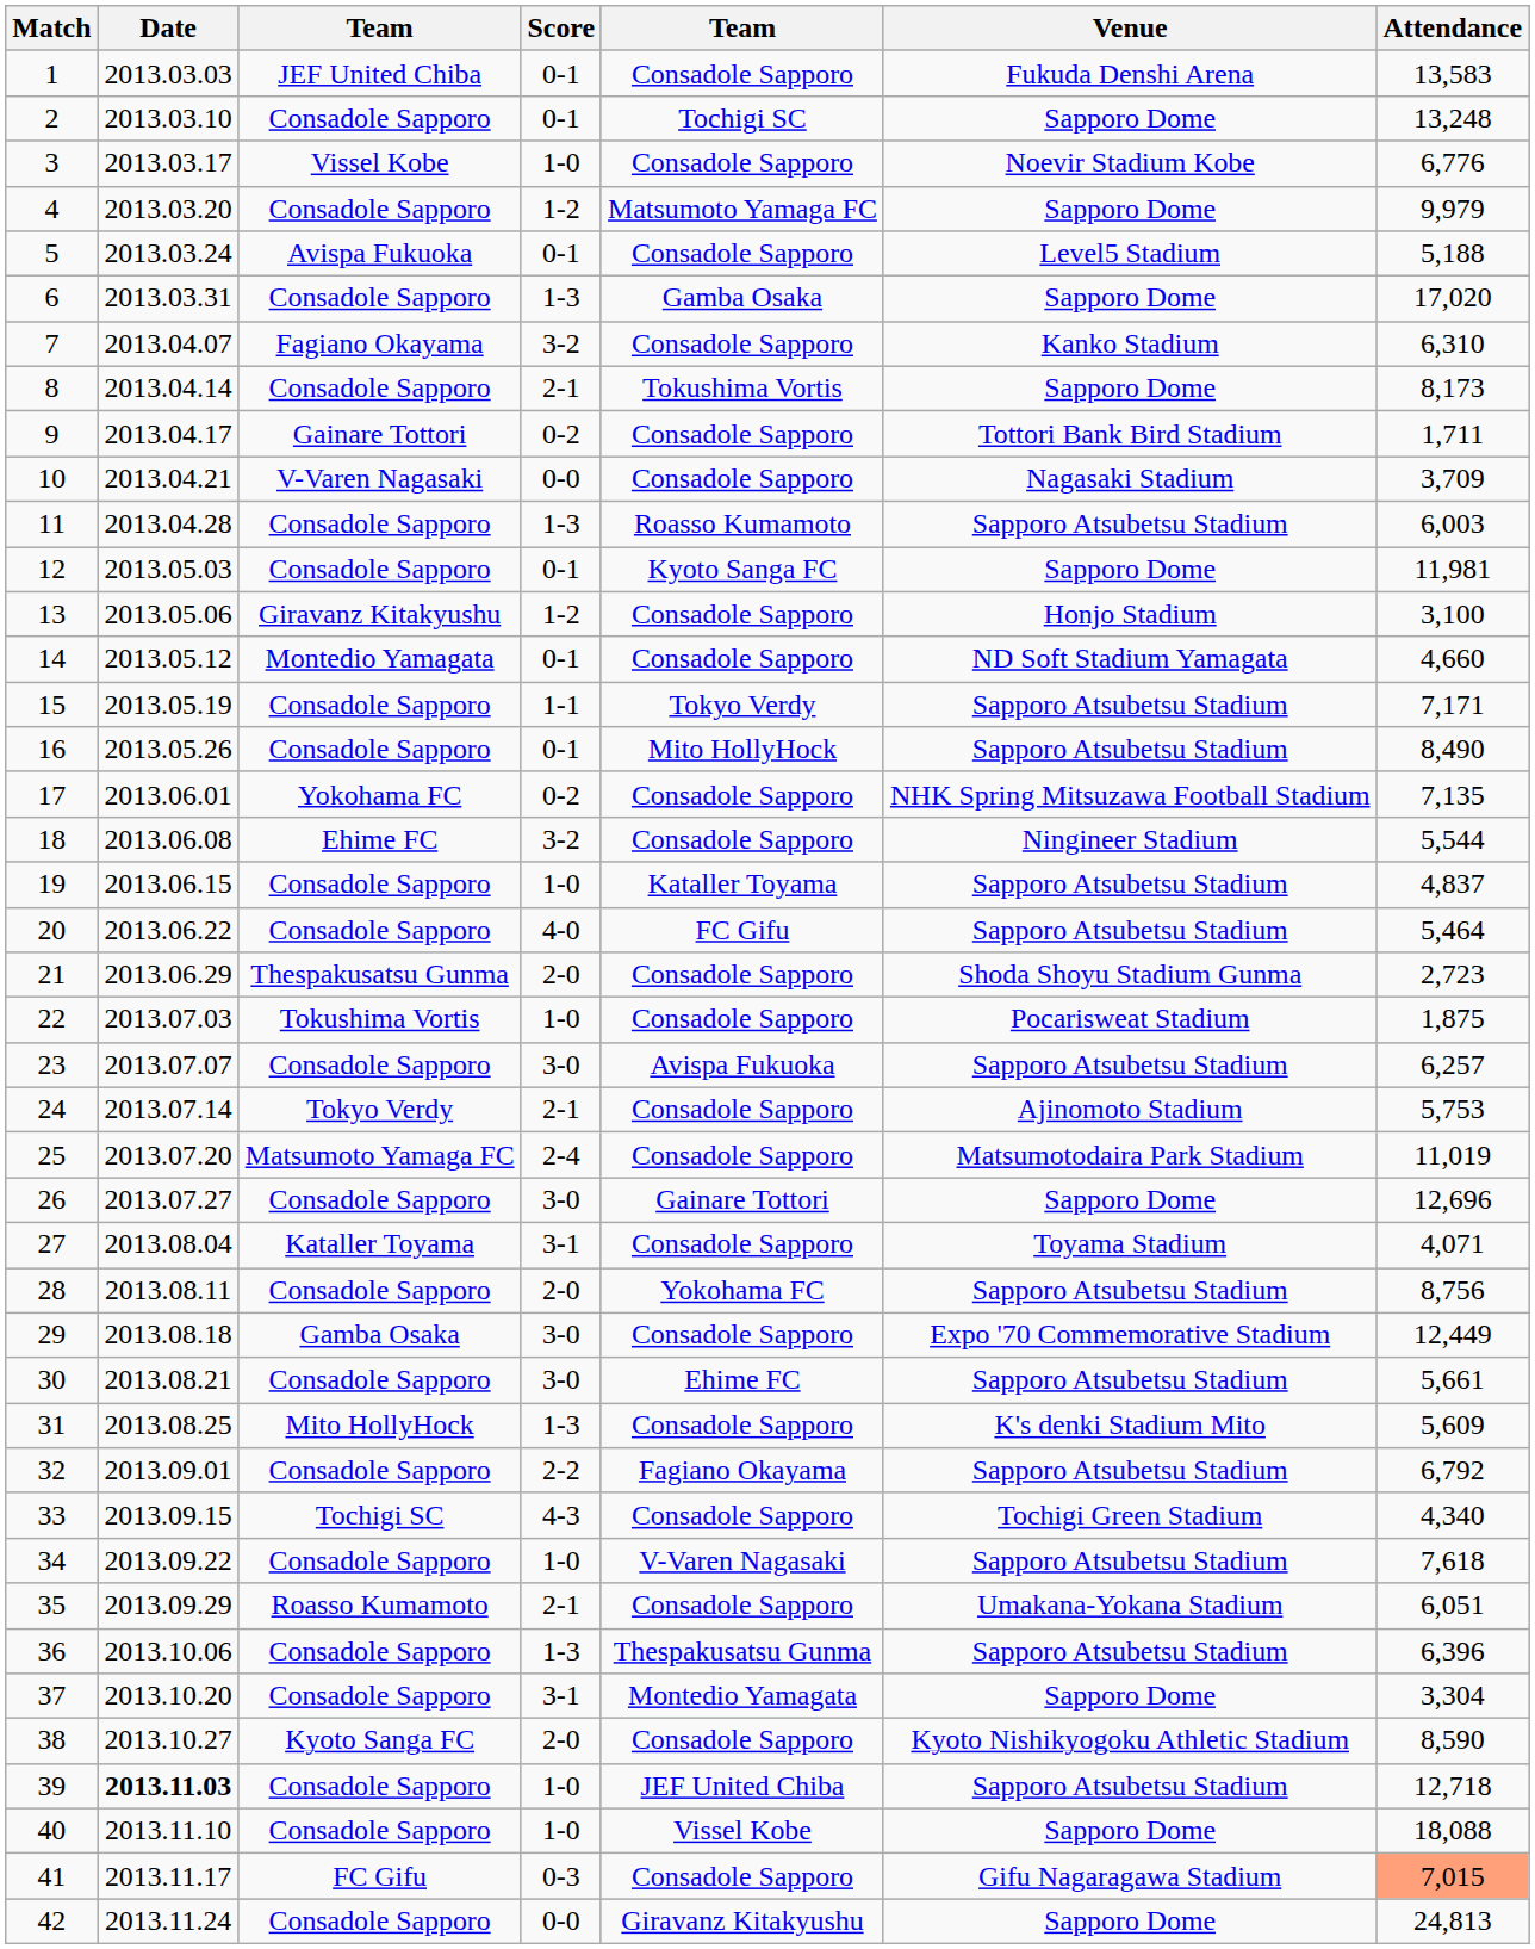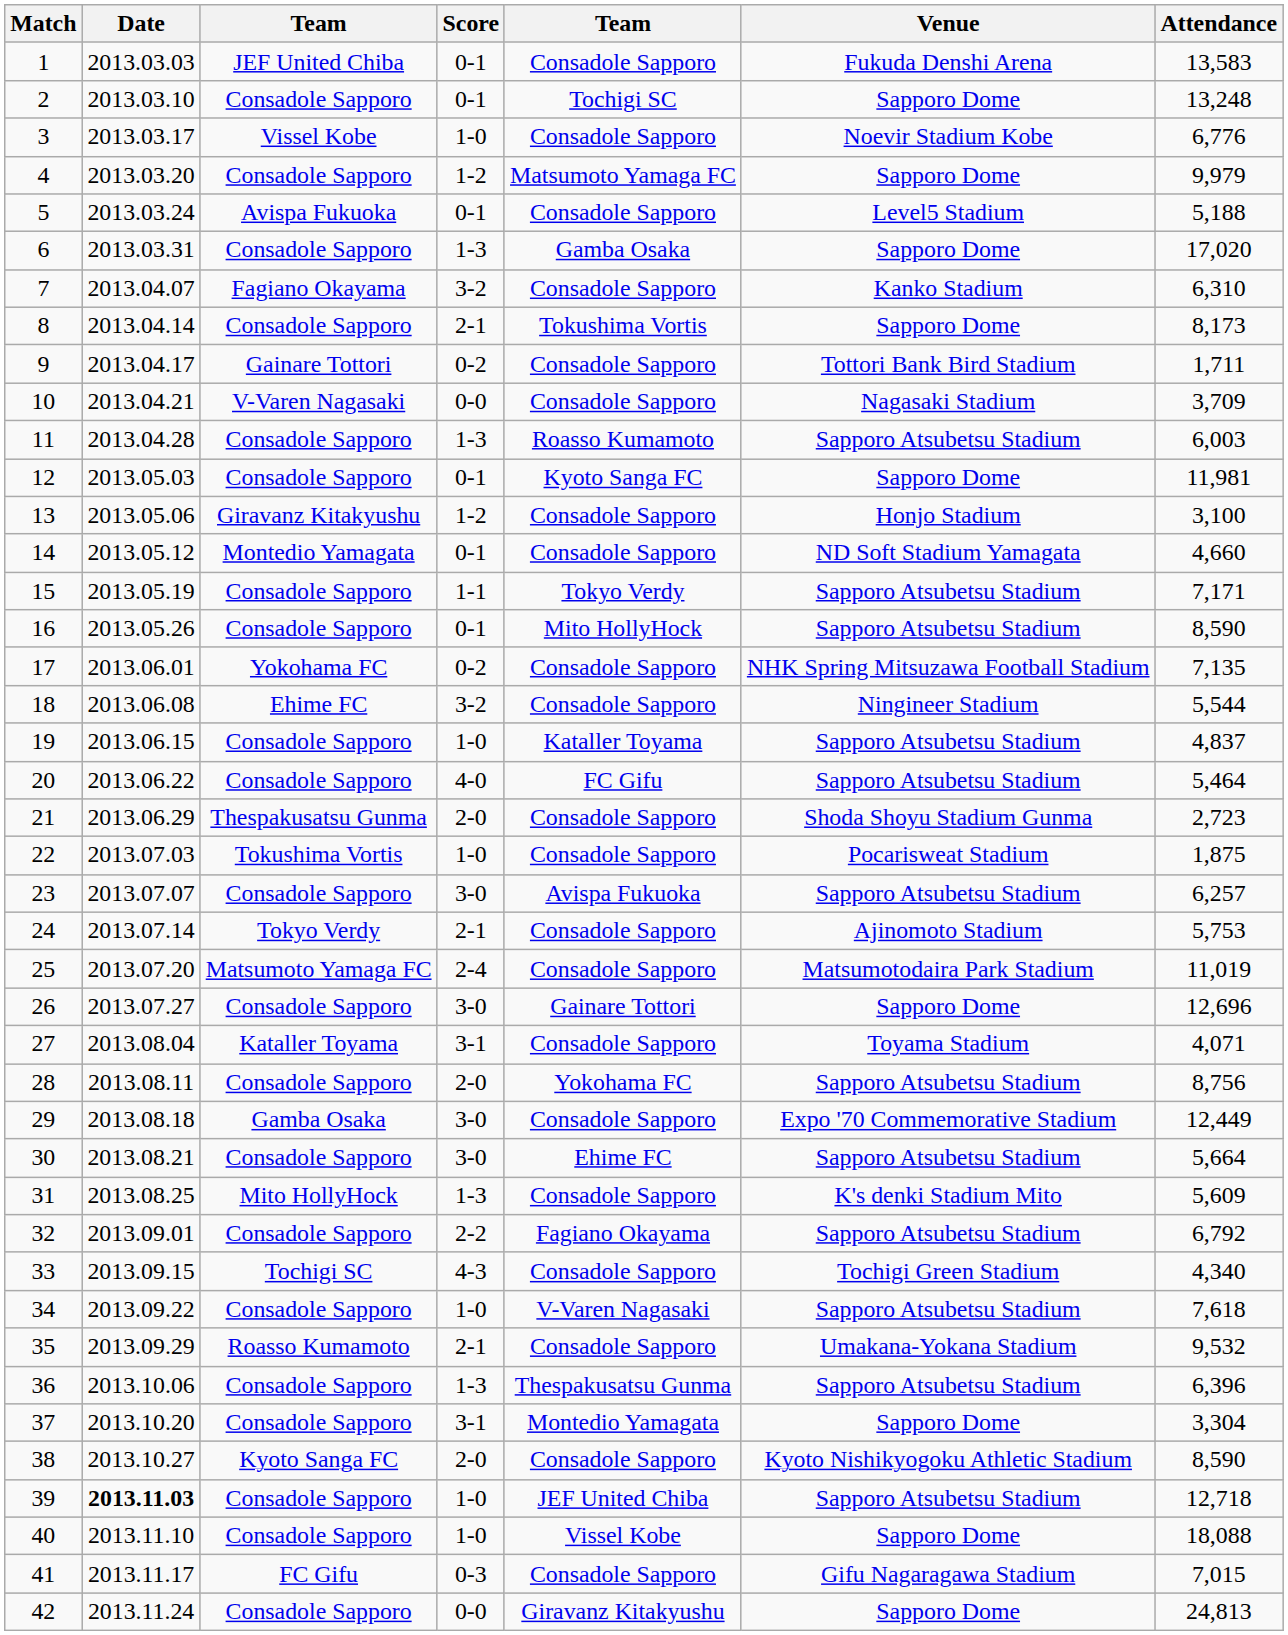16 | Attendance: 8,490 -> 8,590
30 | Attendance: 5,661 -> 5,664
35 | Attendance: 6,051 -> 9,532
41 | Attendance: lightsalmon background -> no background
